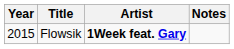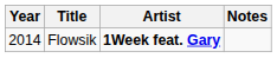Flowsik | Year: 2015 -> 2014
